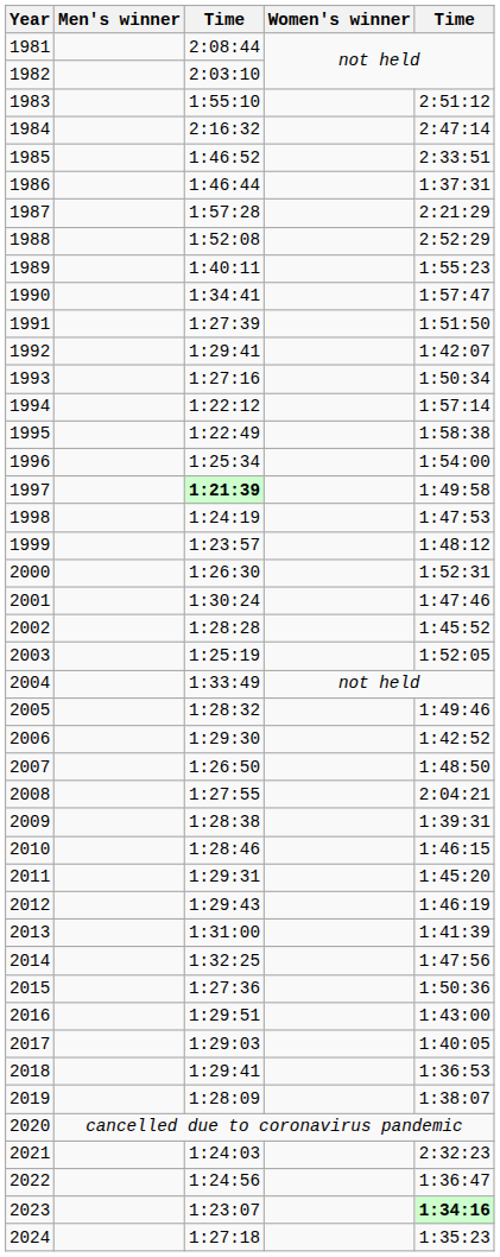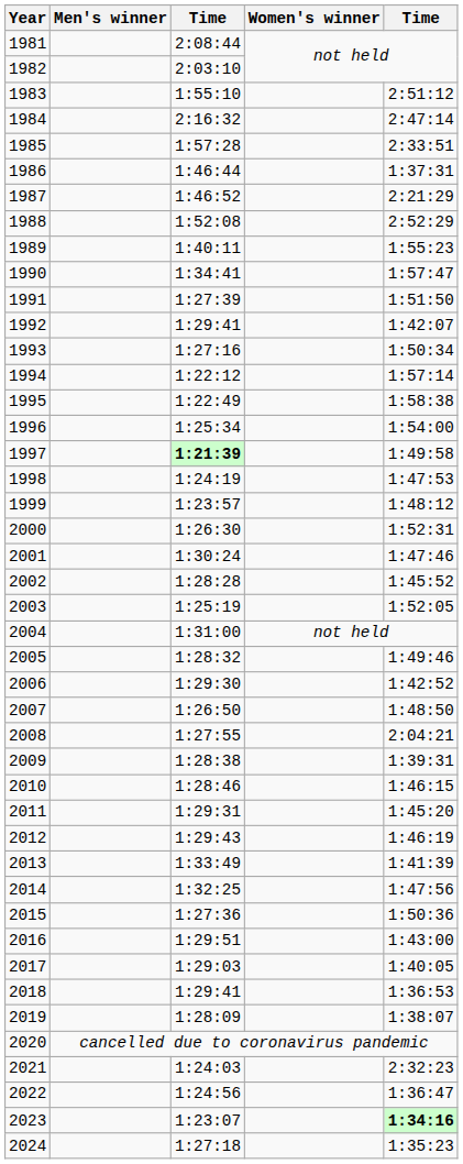1985 | column 3: 1:46:52 -> 1:57:28
1987 | column 3: 1:57:28 -> 1:46:52
2004 | column 3: 1:33:49 -> 1:31:00
2013 | column 3: 1:31:00 -> 1:33:49
